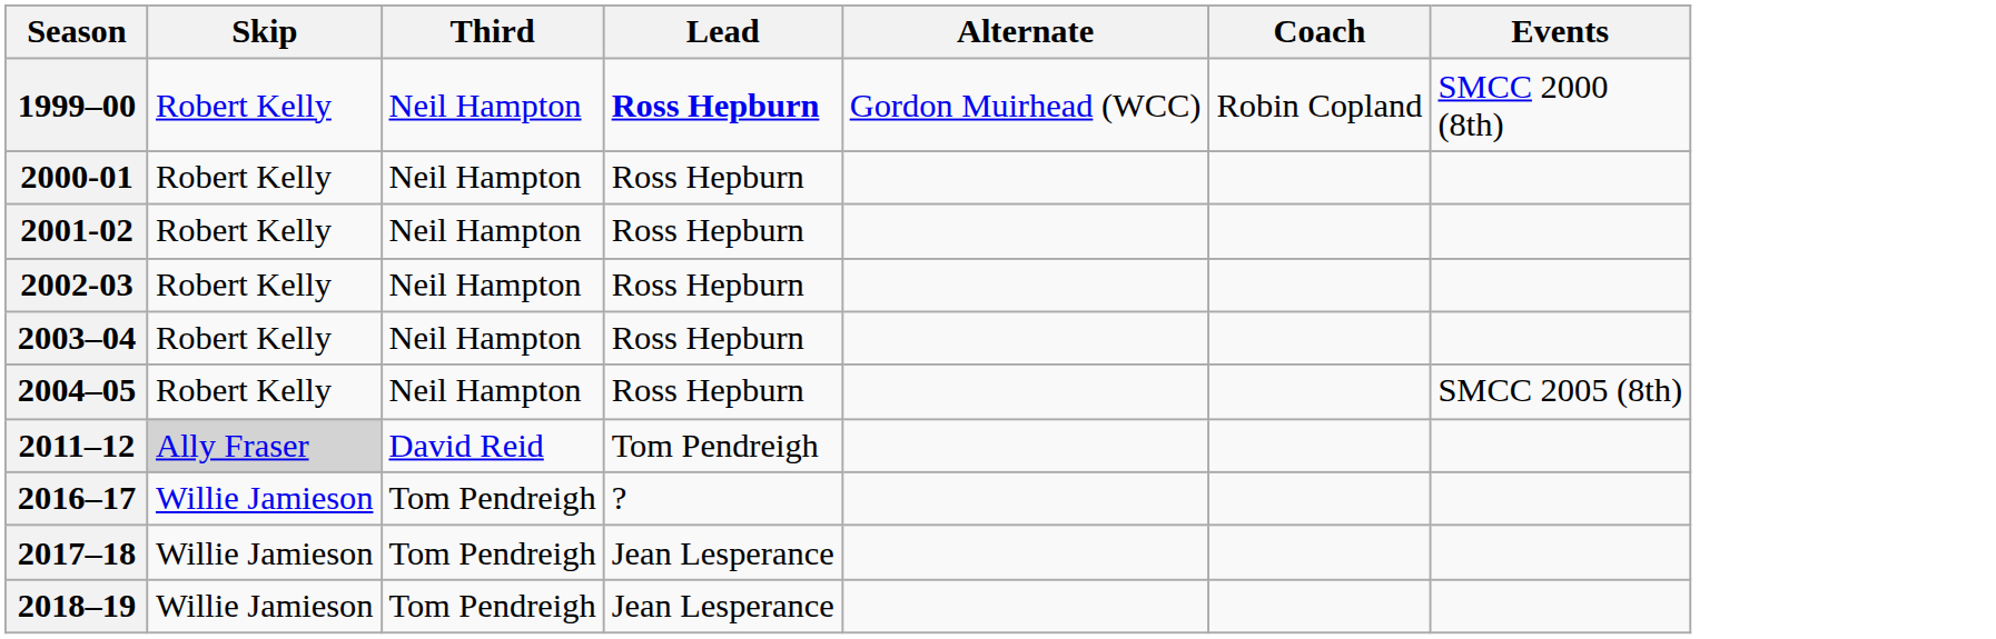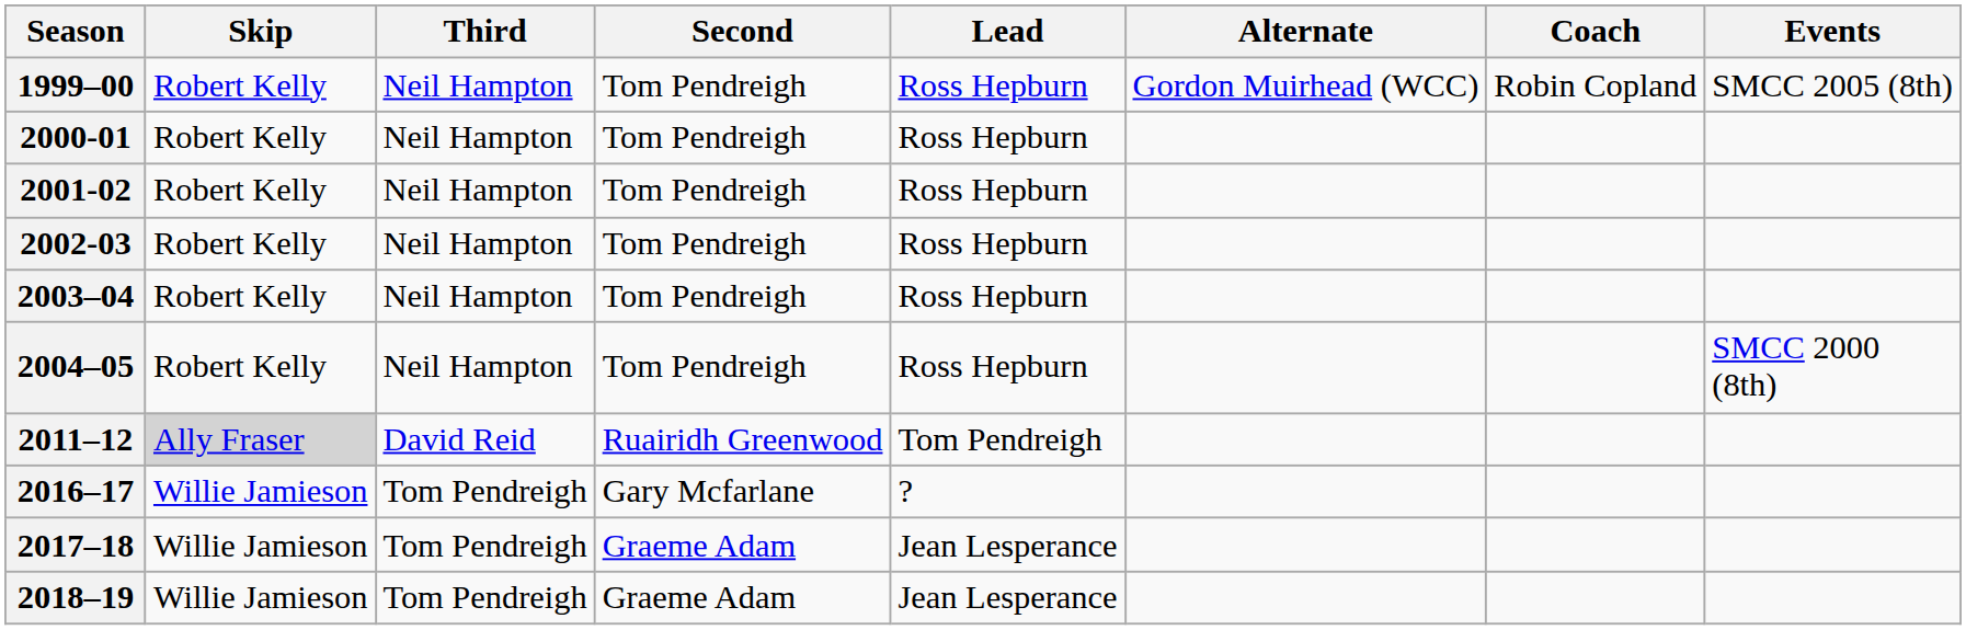+ column: Second | Tom Pendreigh | Tom Pendreigh | Tom Pendreigh | Tom Pendreigh | Tom Pendreigh | Tom Pendreigh | Ruairidh Greenwood | Gary Mcfarlane | Graeme Adam | Graeme Adam
1999–00 | Lead: bold -> normal
1999–00 | Events: SMCC 2000 (8th) -> SMCC 2005 (8th)
2004–05 | Events: SMCC 2005 (8th) -> SMCC 2000 (8th)
